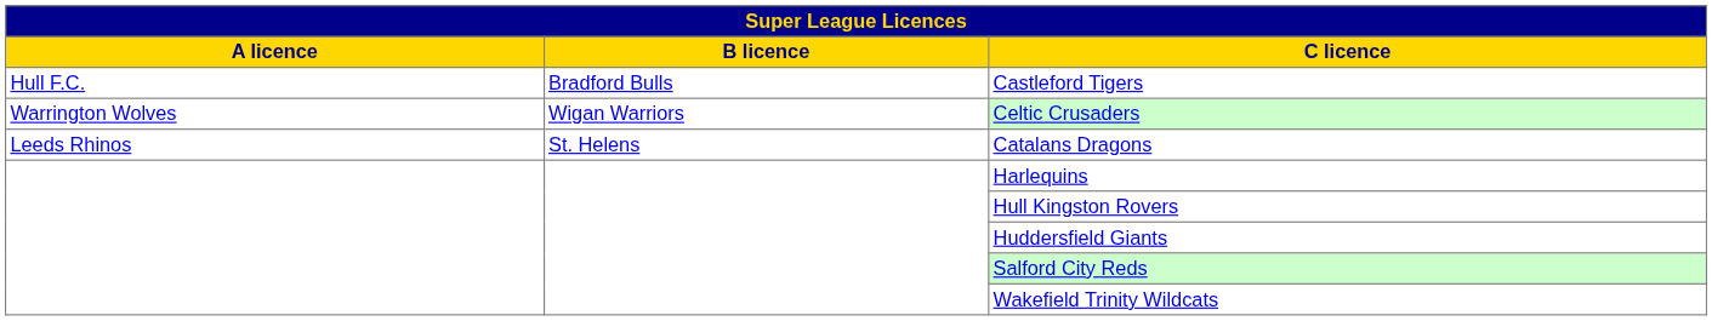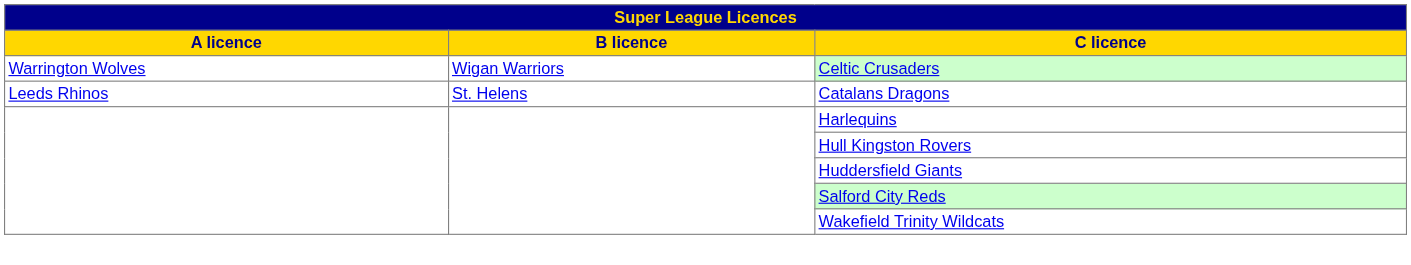- row: Hull F.C. | Bradford Bulls | Castleford Tigers
